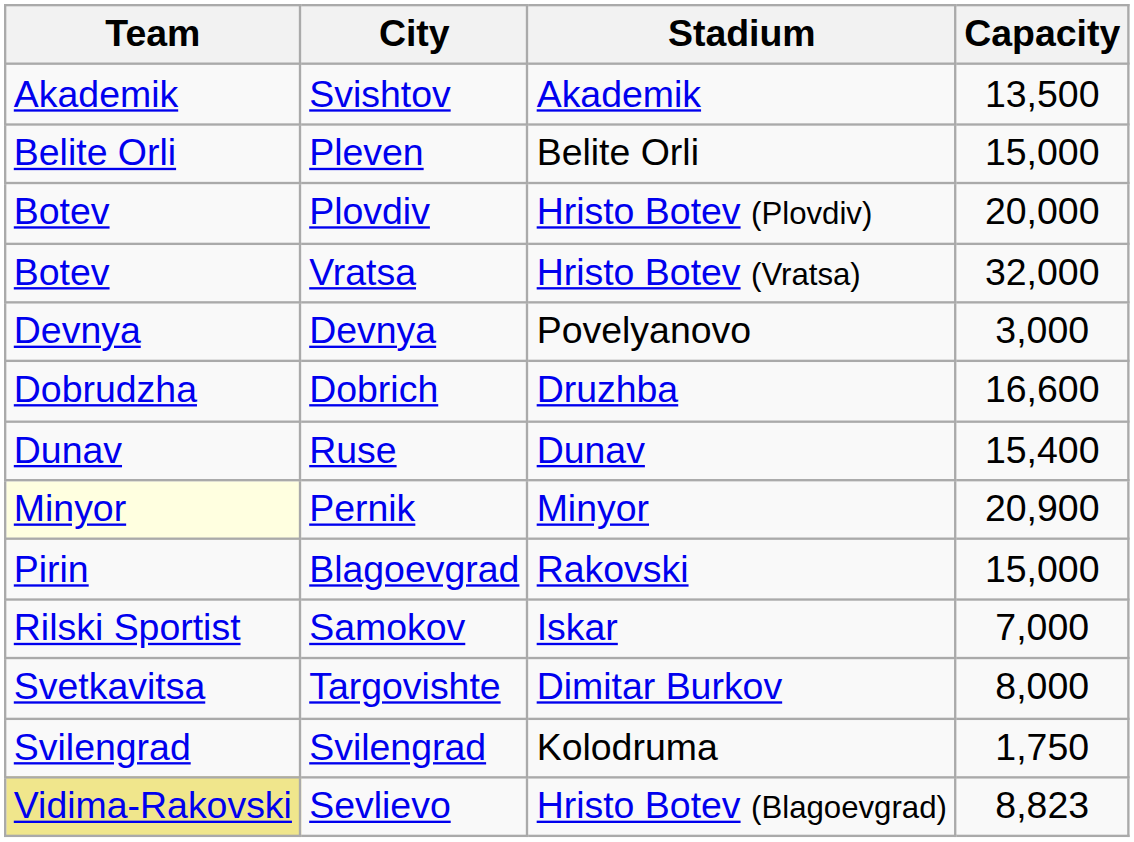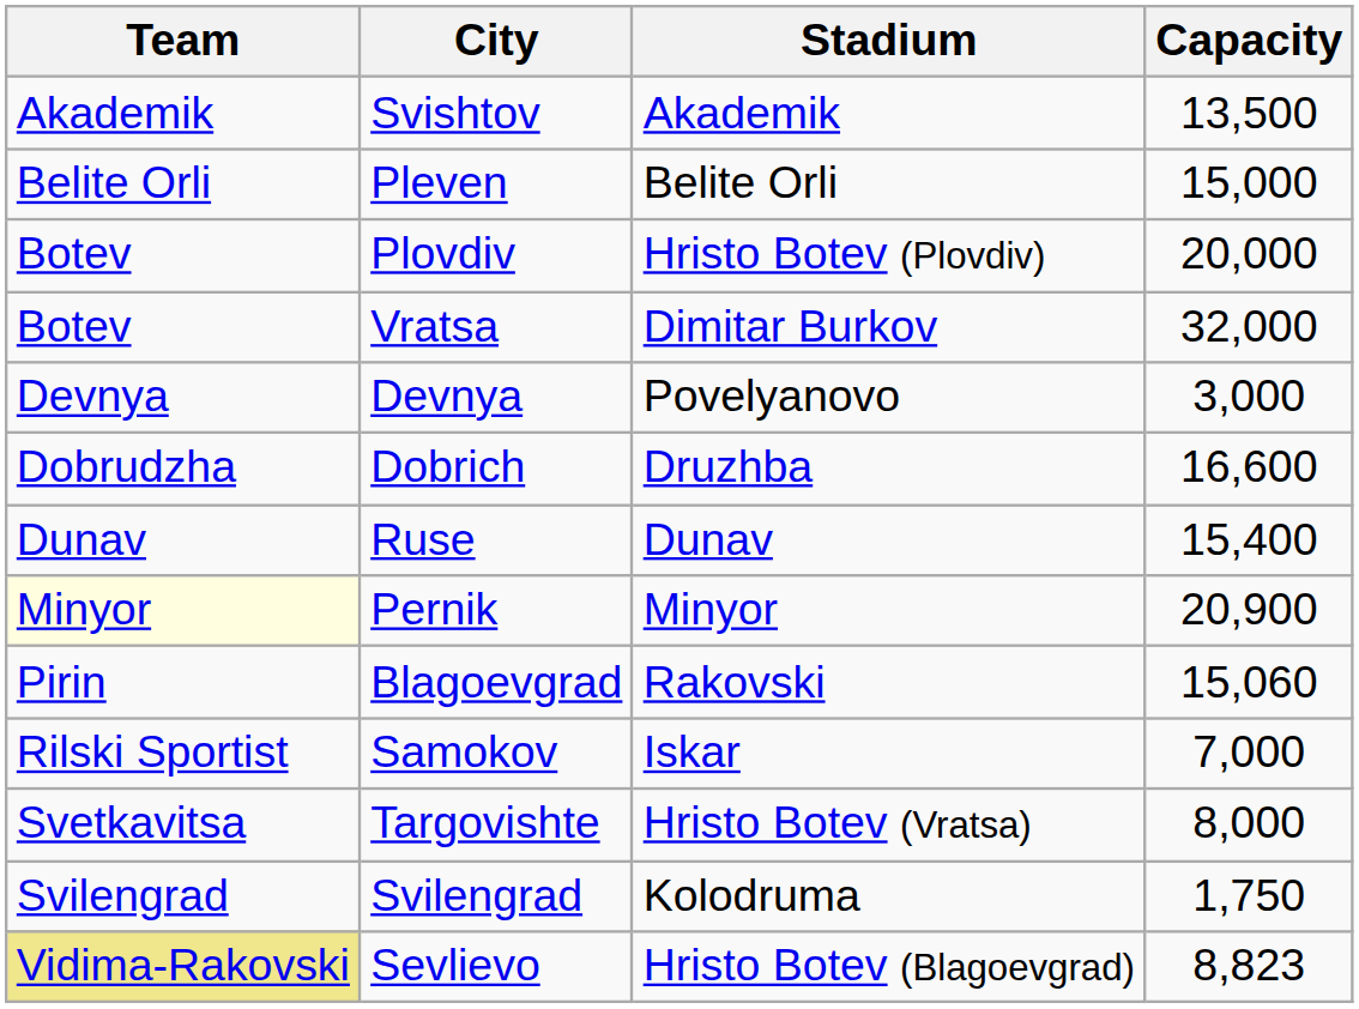Vratsa | Stadium: Hristo Botev (Vratsa) -> Dimitar Burkov
Blagoevgrad | Capacity: 15,000 -> 15,060
Targovishte | Stadium: Dimitar Burkov -> Hristo Botev (Vratsa)
